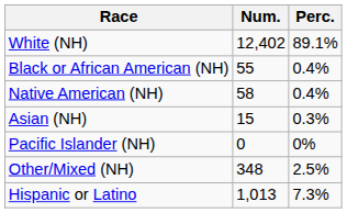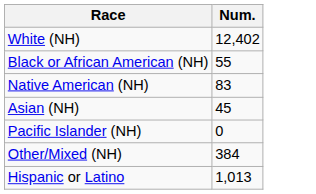- column: Perc. | 89.1% | 0.4% | 0.4% | 0.3% | 0% | 2.5% | 7.3%
Native American (NH) | Num.: 58 -> 83
Asian (NH) | Num.: 15 -> 45
Other/Mixed (NH) | Num.: 348 -> 384
